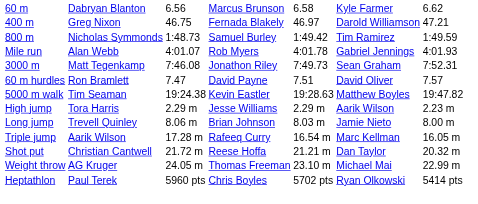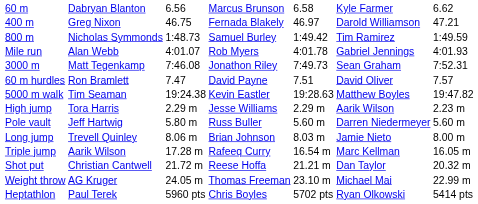+ row: Pole vault | Jeff Hartwig | 5.80 m | Russ Buller | 5.60 m | Darren Niedermeyer | 5.60 m
